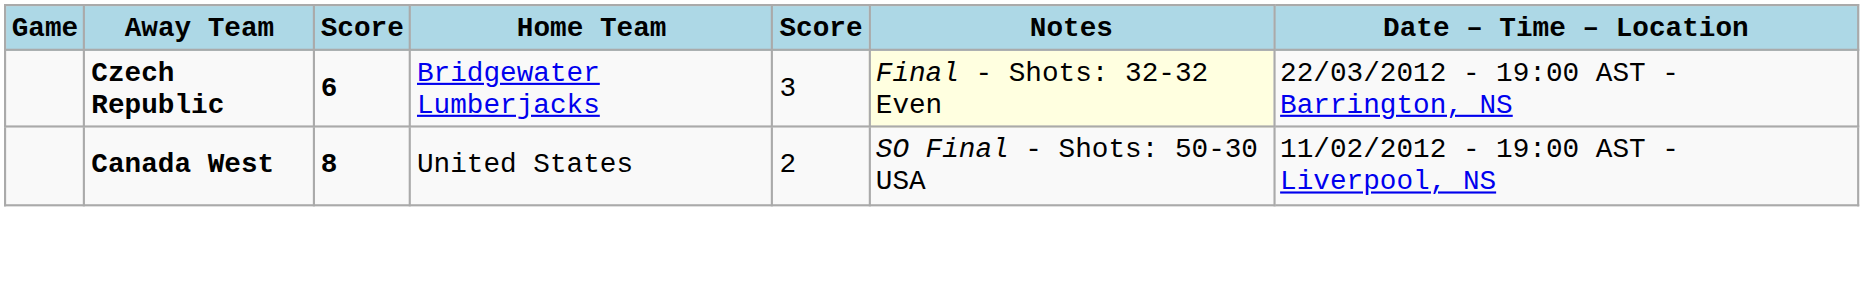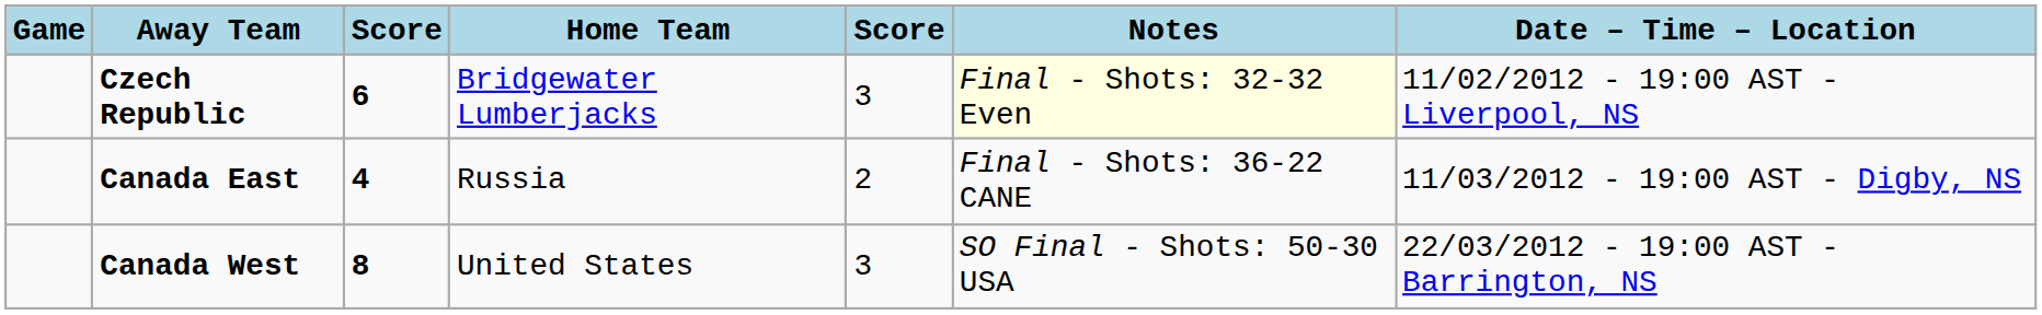Czech Republic | Date – Time – Location: 22/03/2012 - 19:00 AST - Barrington, NS -> 11/02/2012 - 19:00 AST - Liverpool, NS
+ row: Canada East | 4 | Russia | 2 | Final - Shots: 36-22 CANE | 11/03/2012 - 19:00 AST - Digby, NS
Canada West | column 5: 2 -> 3
Canada West | Date – Time – Location: 11/02/2012 - 19:00 AST - Liverpool, NS -> 22/03/2012 - 19:00 AST - Barrington, NS
